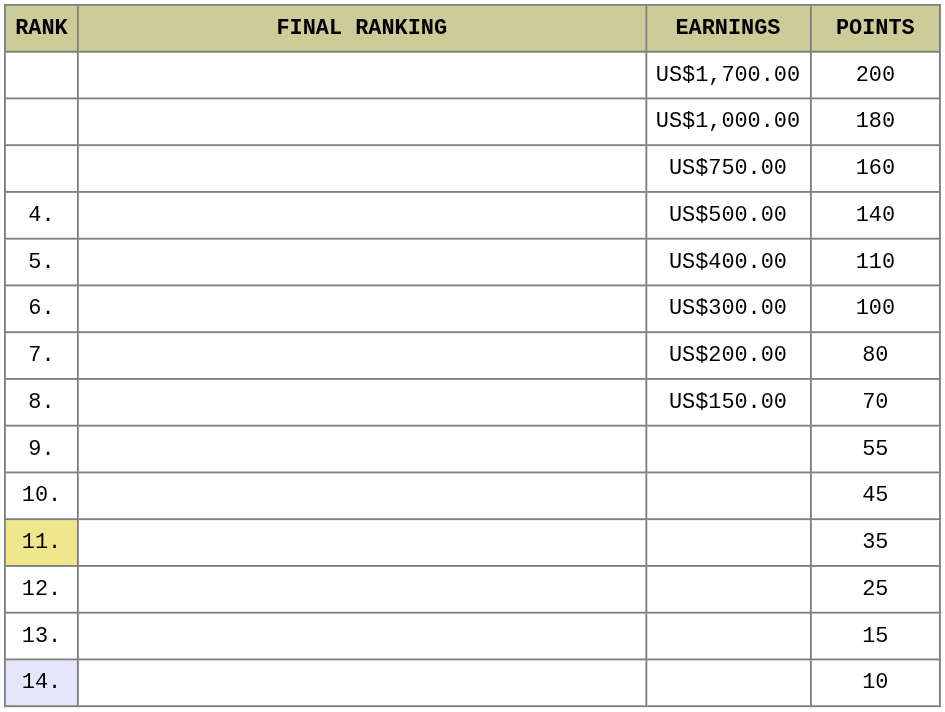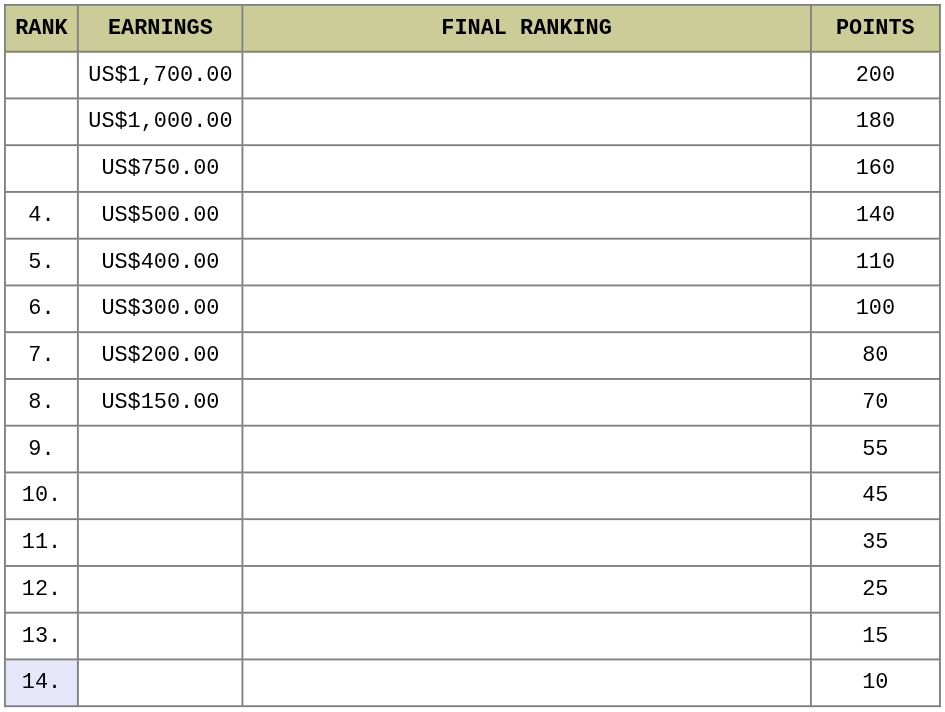columns swapped: FINAL RANKING <-> EARNINGS
35 | RANK: khaki background -> no background
